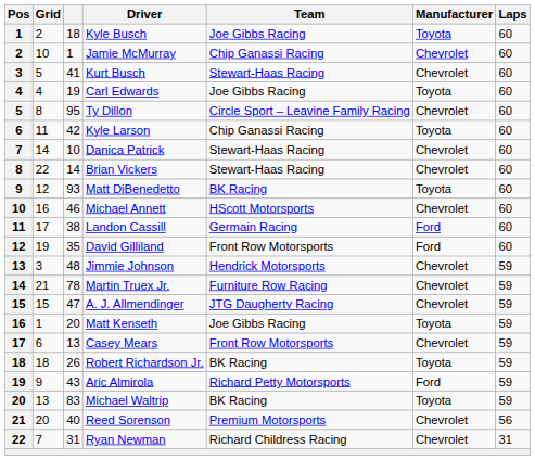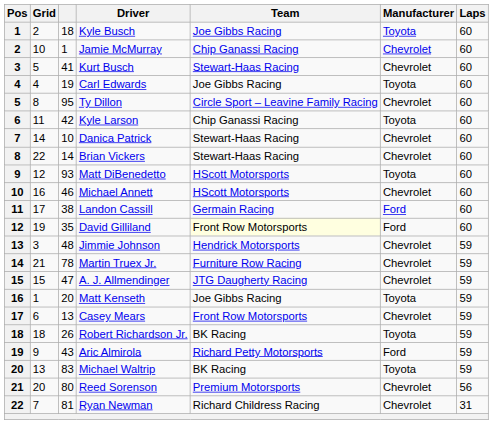Matt DiBenedetto | Team: BK Racing -> HScott Motorsports
David Gilliland | Team: no background -> lightyellow background
Reed Sorenson | column 3: 40 -> 80
Ryan Newman | column 3: 31 -> 81
